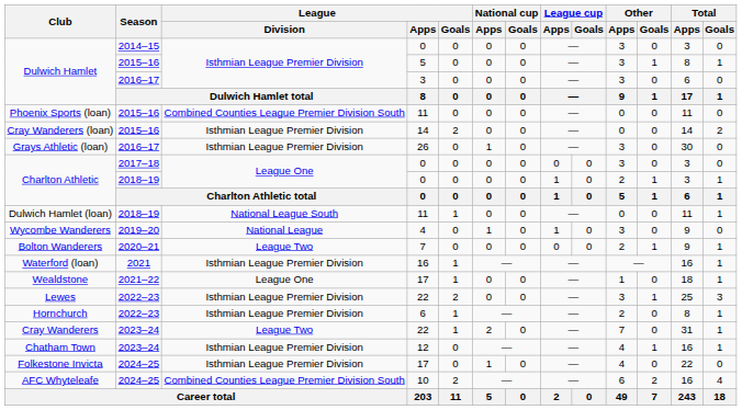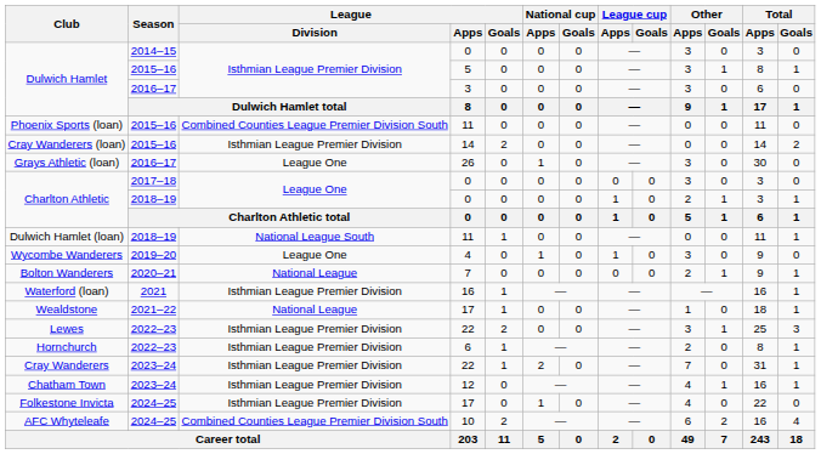Grays Athletic (loan) | League / Division: Isthmian League Premier Division -> League One
Wycombe Wanderers | League / Division: National League -> League One
Bolton Wanderers | League / Division: League Two -> National League
Wealdstone | League / Division: League One -> National League
Cray Wanderers | League / Division: League Two -> Isthmian League Premier Division
